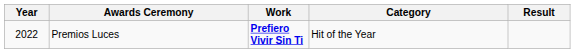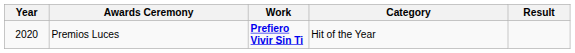Premios Luces | Year: 2022 -> 2020
